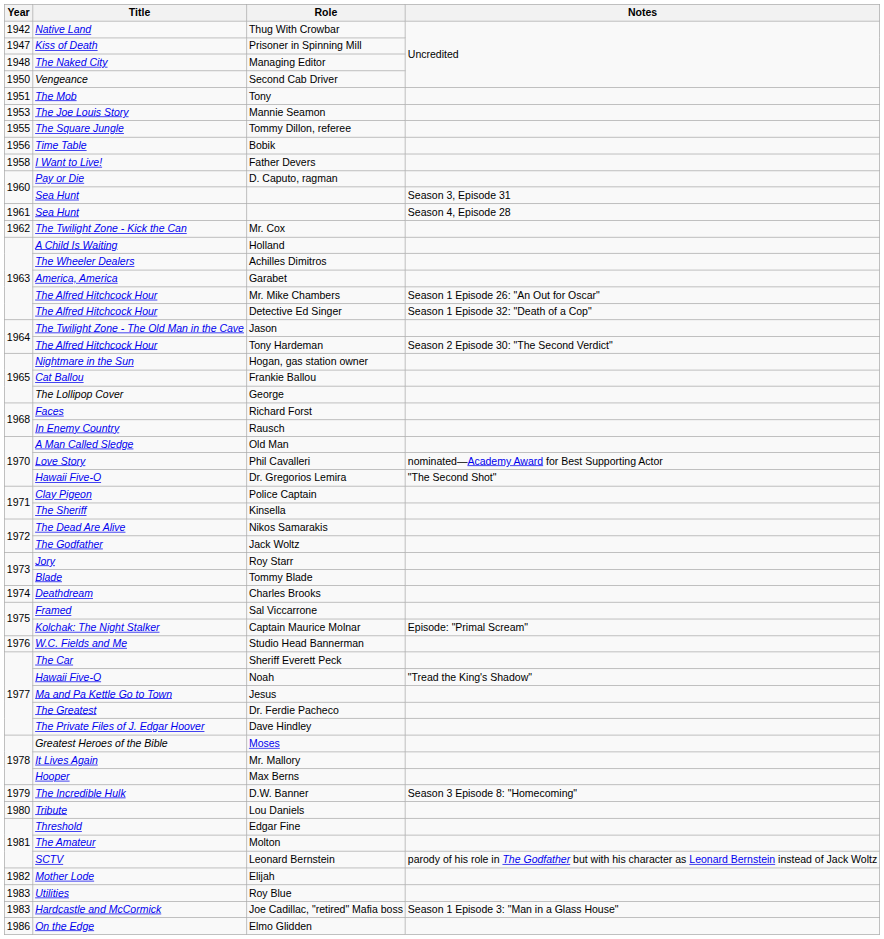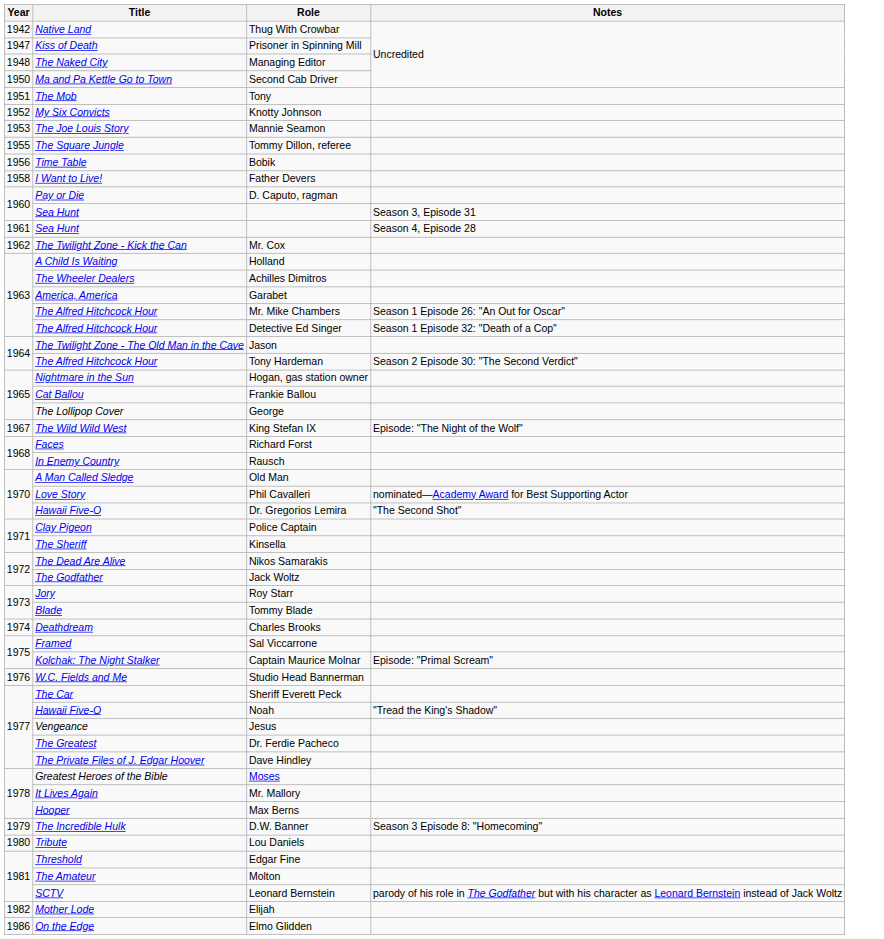Second Cab Driver | Title: Vengeance -> Ma and Pa Kettle Go to Town
+ row: 1952 | My Six Convicts | Knotty Johnson
+ row: 1967 | The Wild Wild West | King Stefan IX | Episode: "The Night of the Wolf"
Jesus | Title: Ma and Pa Kettle Go to Town -> Vengeance
- row: 1983 | Utilities | Roy Blue
- row: 1983 | Hardcastle and McCormick | Joe Cadillac, "retired" Mafia boss | Season 1 Episode 3: "Man in a Glass House"
